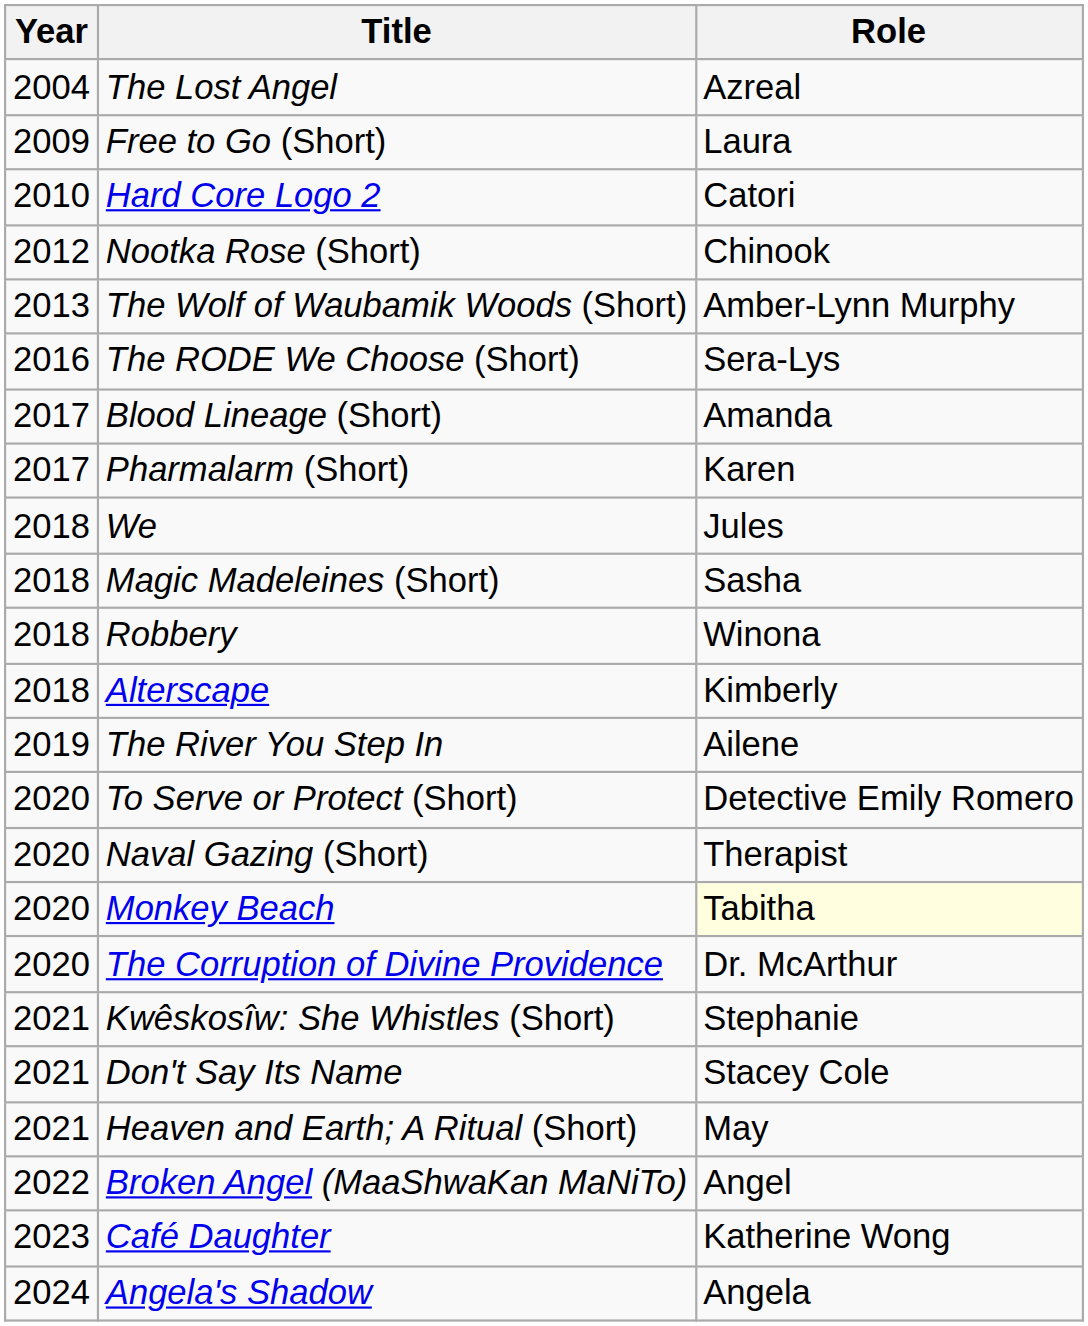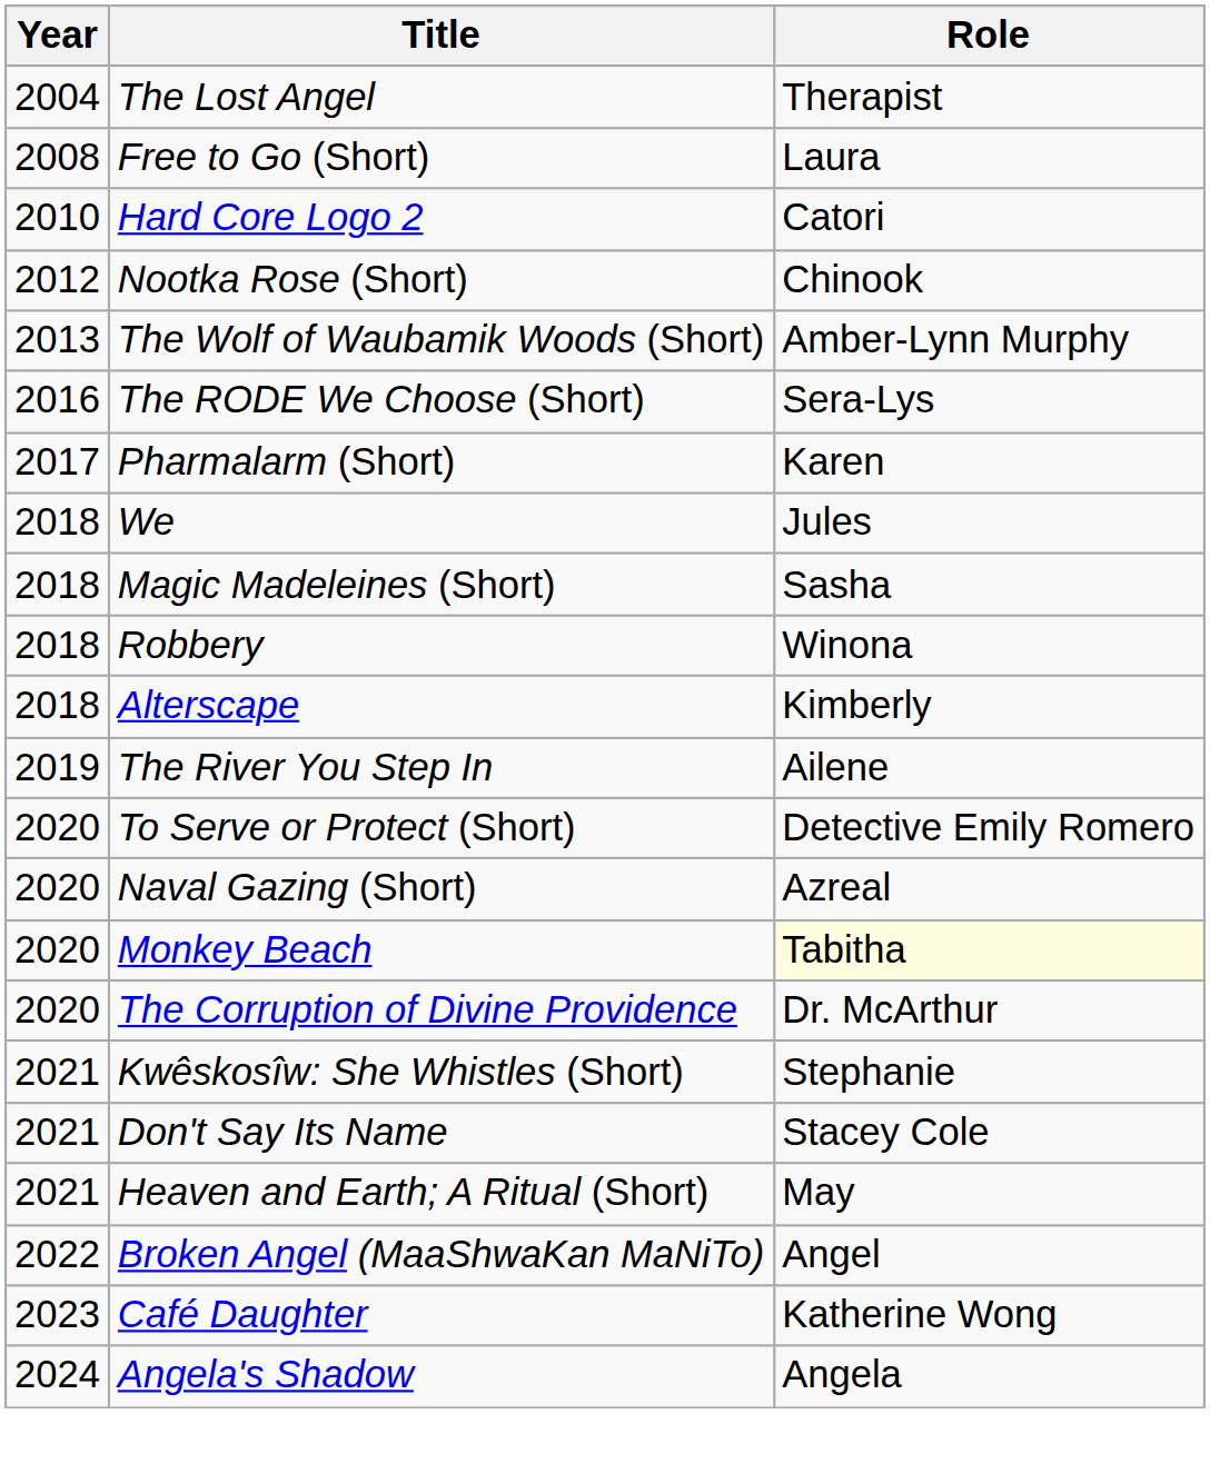The Lost Angel | Role: Azreal -> Therapist
Free to Go (Short) | Year: 2009 -> 2008
- row: 2017 | Blood Lineage (Short) | Amanda
Naval Gazing (Short) | Role: Therapist -> Azreal
